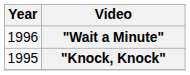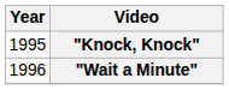rows swapped: "Knock, Knock" <-> "Wait a Minute"
